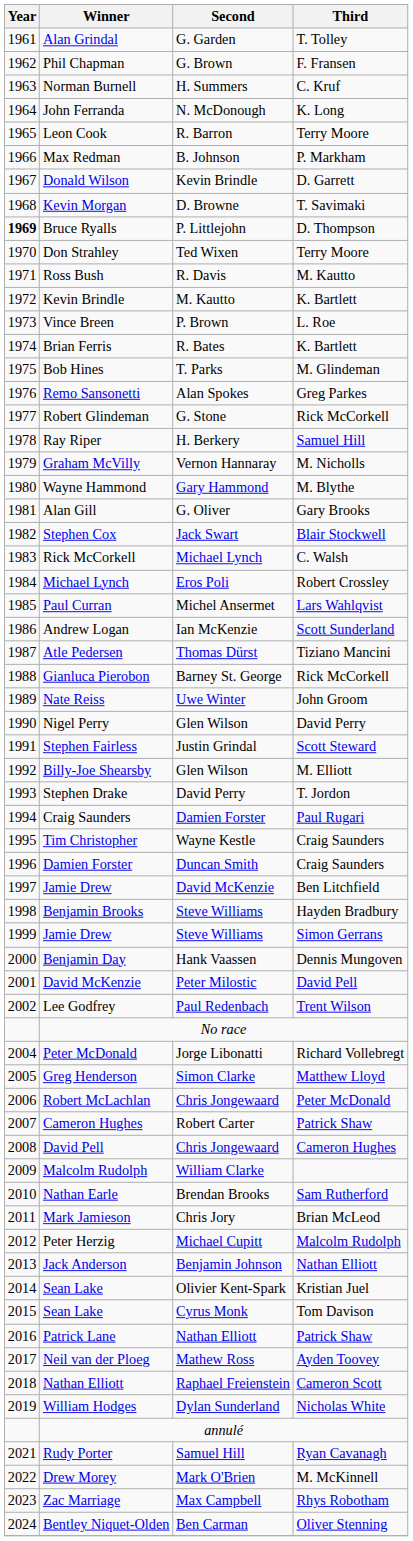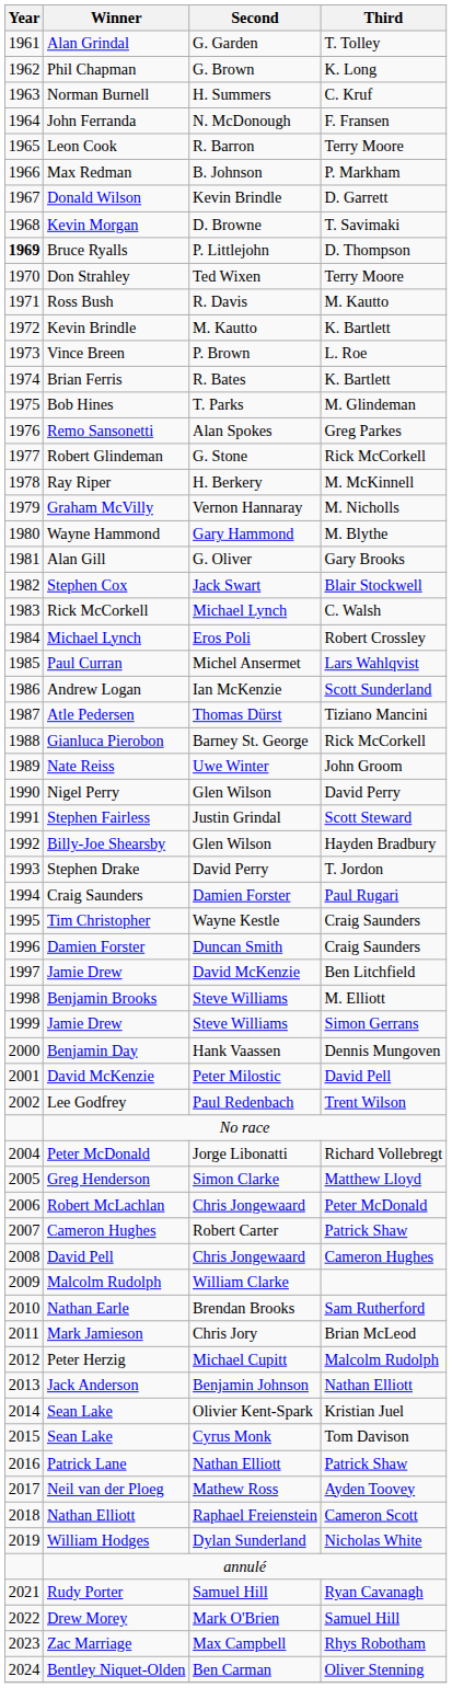Phil Chapman | Third: F. Fransen -> K. Long
John Ferranda | Third: K. Long -> F. Fransen
Ray Riper | Third: Samuel Hill -> M. McKinnell
Billy-Joe Shearsby | Third: M. Elliott -> Hayden Bradbury
Benjamin Brooks | Third: Hayden Bradbury -> M. Elliott
Drew Morey | Third: M. McKinnell -> Samuel Hill
